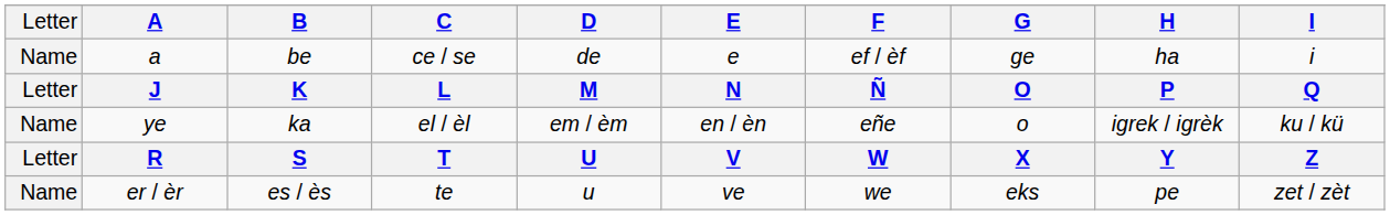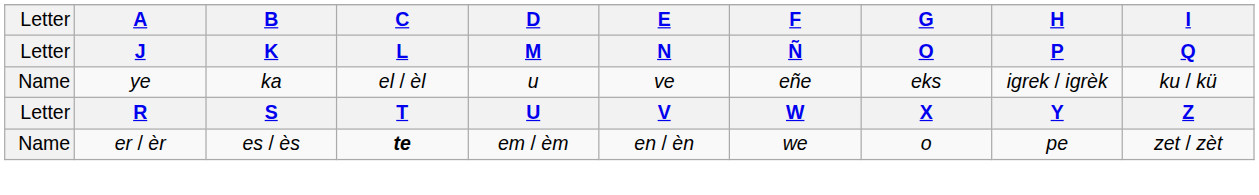- row: Name | a | be | ce / se | de | e | ef / èf | ge | ha | i
ye | D: em / èm -> u
ye | E: en / èn -> ve
ye | G: o -> eks
er / èr | C: normal -> bold
er / èr | D: u -> em / èm
er / èr | E: ve -> en / èn
er / èr | G: eks -> o
